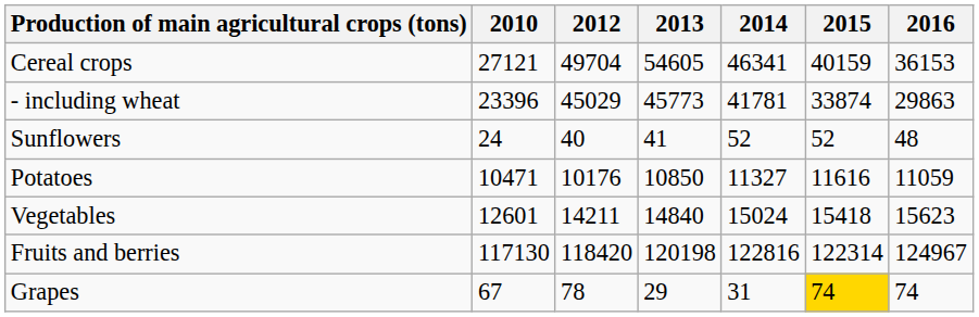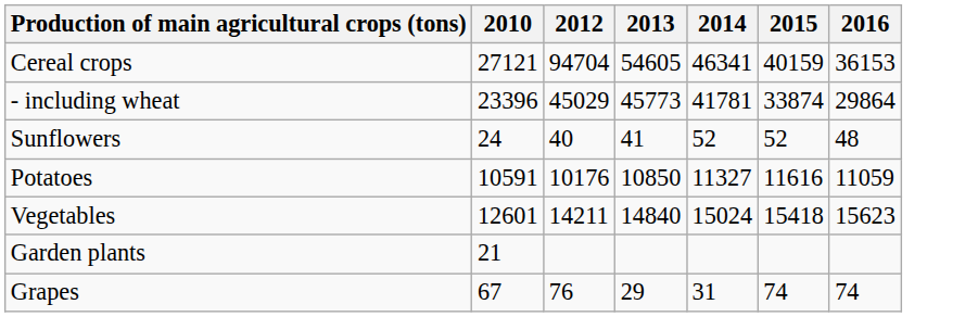Cereal crops | 2012: 49704 -> 94704
- including wheat | 2016: 29863 -> 29864
Potatoes | 2010: 10471 -> 10591
+ row: Garden plants | 21
- row: Fruits and berries | 117130 | 118420 | 120198 | 122816 | 122314 | 124967
Grapes | 2012: 78 -> 76
Grapes | 2015: gold background -> no background
